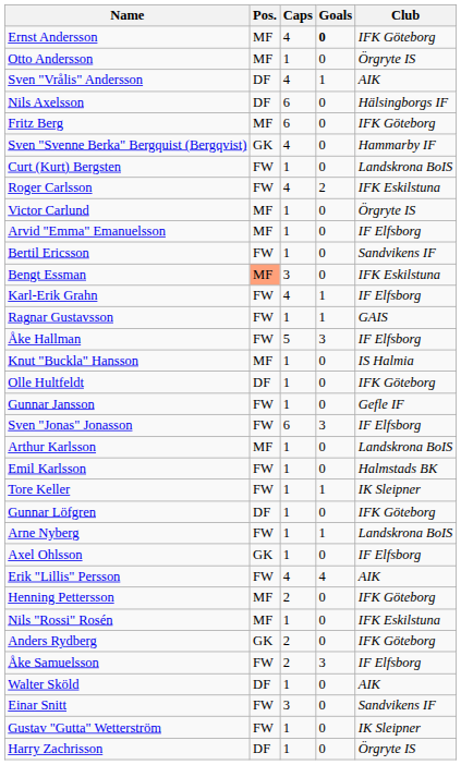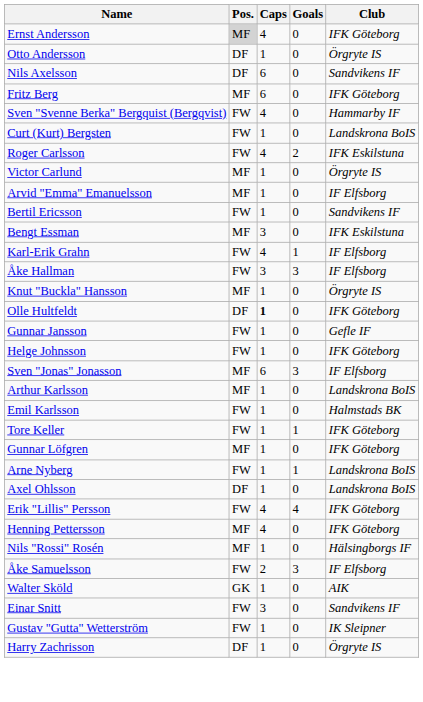Ernst Andersson | Pos.: no background -> lightgrey background
Ernst Andersson | Goals: bold -> normal
Otto Andersson | Pos.: MF -> DF
- row: Sven "Vrålis" Andersson | DF | 4 | 1 | AIK
Nils Axelsson | Club: Hälsingborgs IF -> Sandvikens IF
Sven "Svenne Berka" Bergquist (Bergqvist) | Pos.: GK -> FW
Bengt Essman | Pos.: lightsalmon background -> no background
- row: Ragnar Gustavsson | FW | 1 | 1 | GAIS
Åke Hallman | Caps: 5 -> 3
Knut "Buckla" Hansson | Club: IS Halmia -> Örgryte IS
Olle Hultfeldt | Caps: normal -> bold
+ row: Helge Johnsson | FW | 1 | 0 | IFK Göteborg
Sven "Jonas" Jonasson | Pos.: FW -> MF
Tore Keller | Club: IK Sleipner -> IFK Göteborg
Gunnar Löfgren | Pos.: DF -> MF
Axel Ohlsson | Pos.: GK -> DF
Axel Ohlsson | Club: IF Elfsborg -> Landskrona BoIS
Erik "Lillis" Persson | Club: AIK -> IFK Göteborg
Henning Pettersson | Caps: 2 -> 4
Nils "Rossi" Rosén | Club: IFK Eskilstuna -> Hälsingborgs IF
- row: Anders Rydberg | GK | 2 | 0 | IFK Göteborg
Walter Sköld | Pos.: DF -> GK
